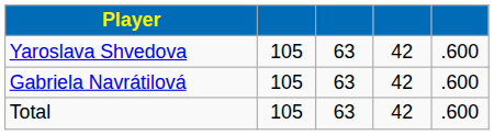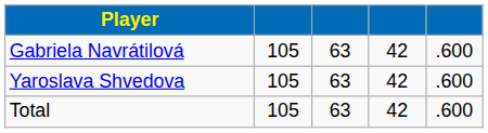rows swapped: Gabriela Navrátilová <-> Yaroslava Shvedova
